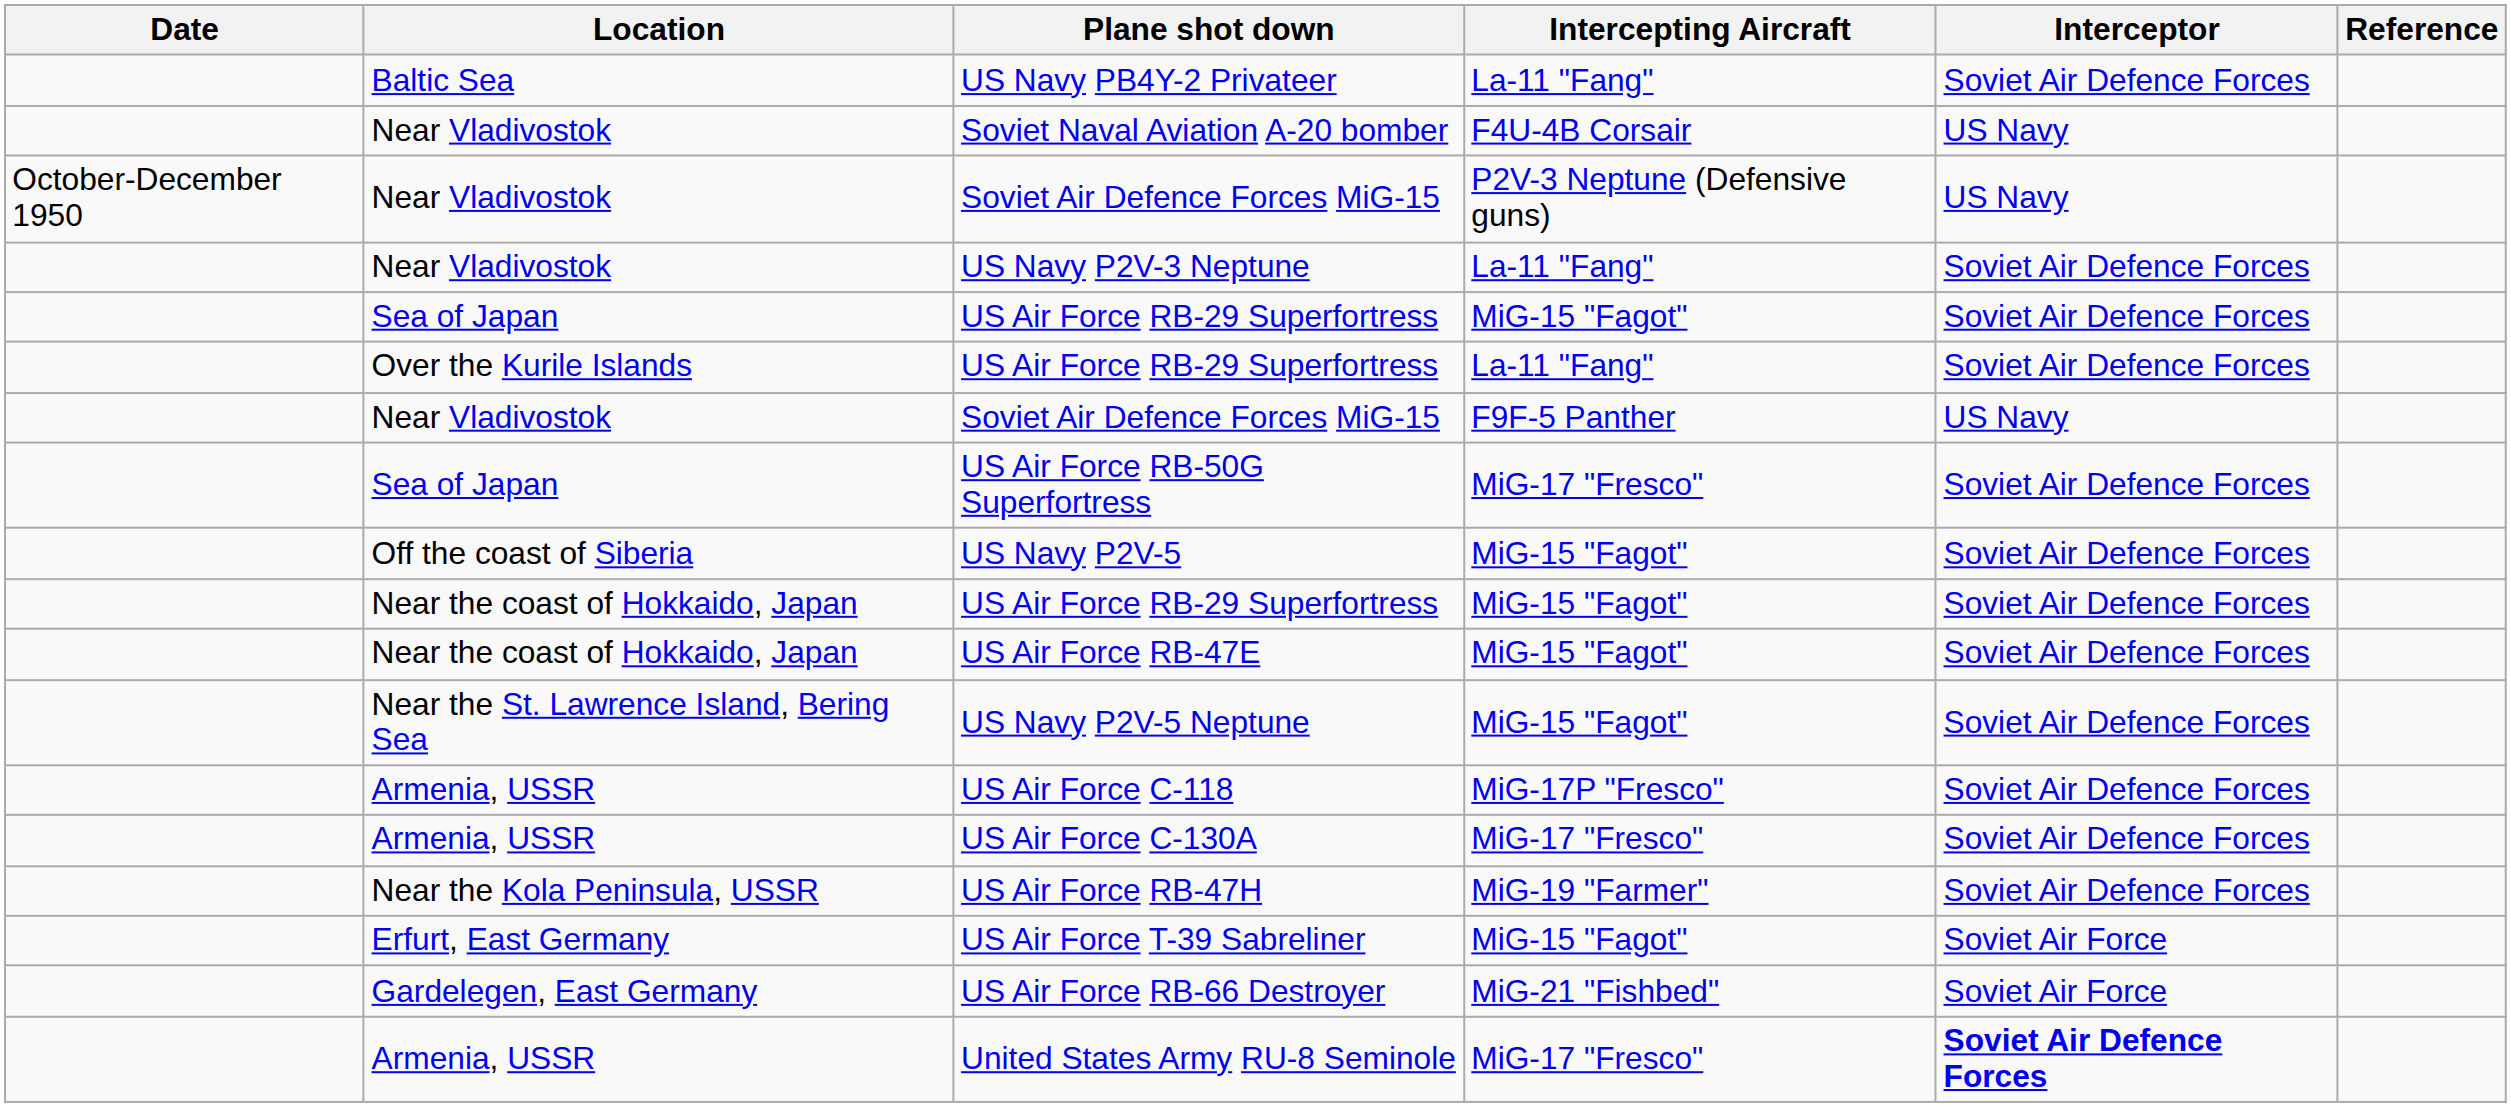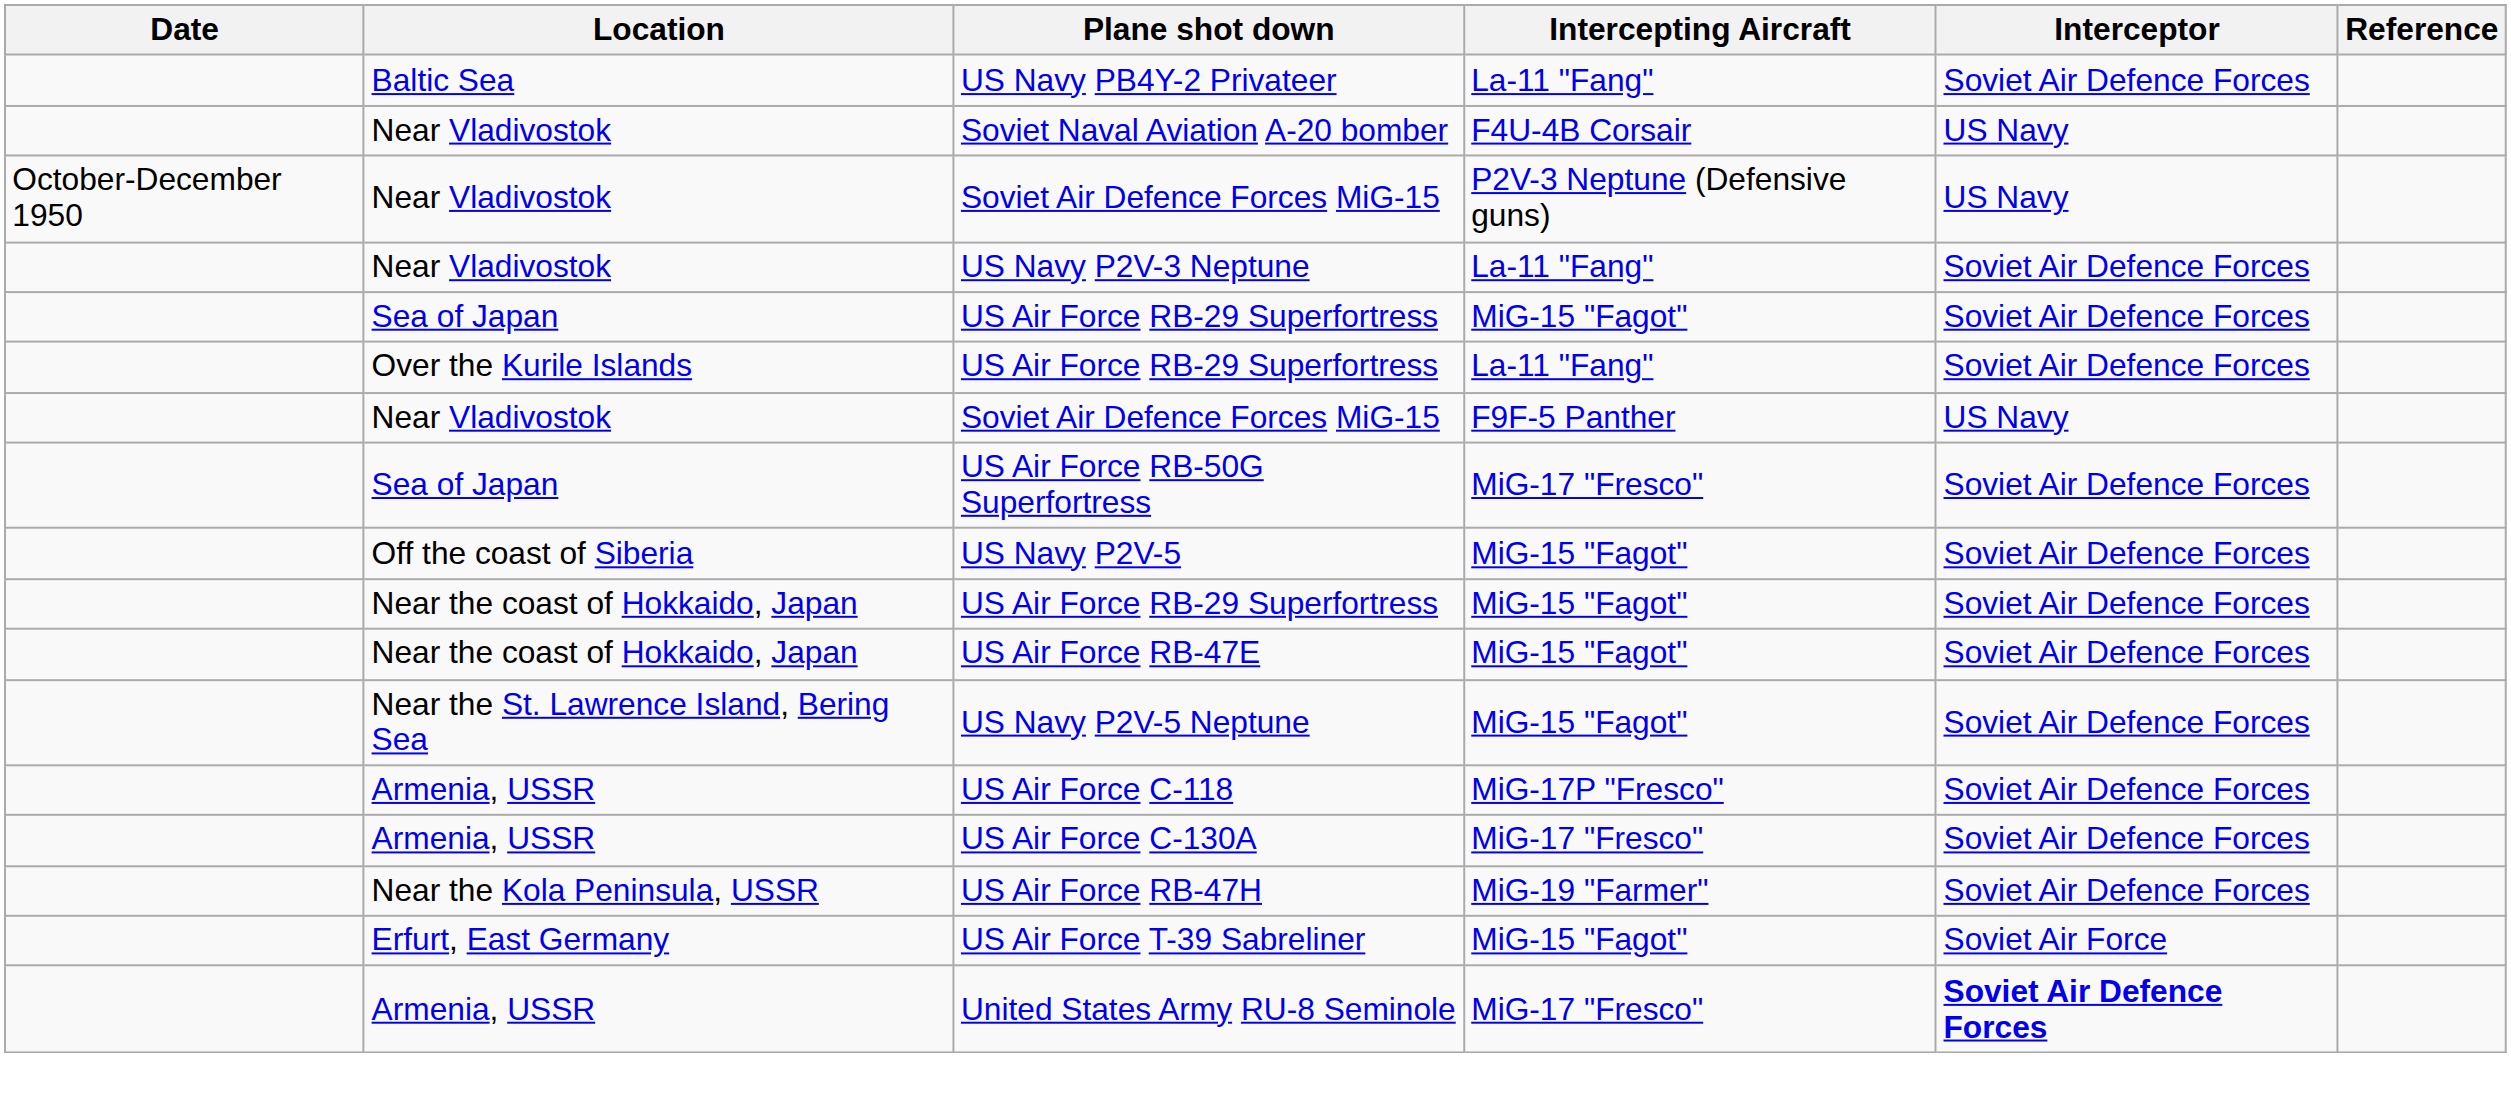- row: Gardelegen, East Germany | US Air Force RB-66 Destroyer | MiG-21 "Fishbed" | Soviet Air Force
